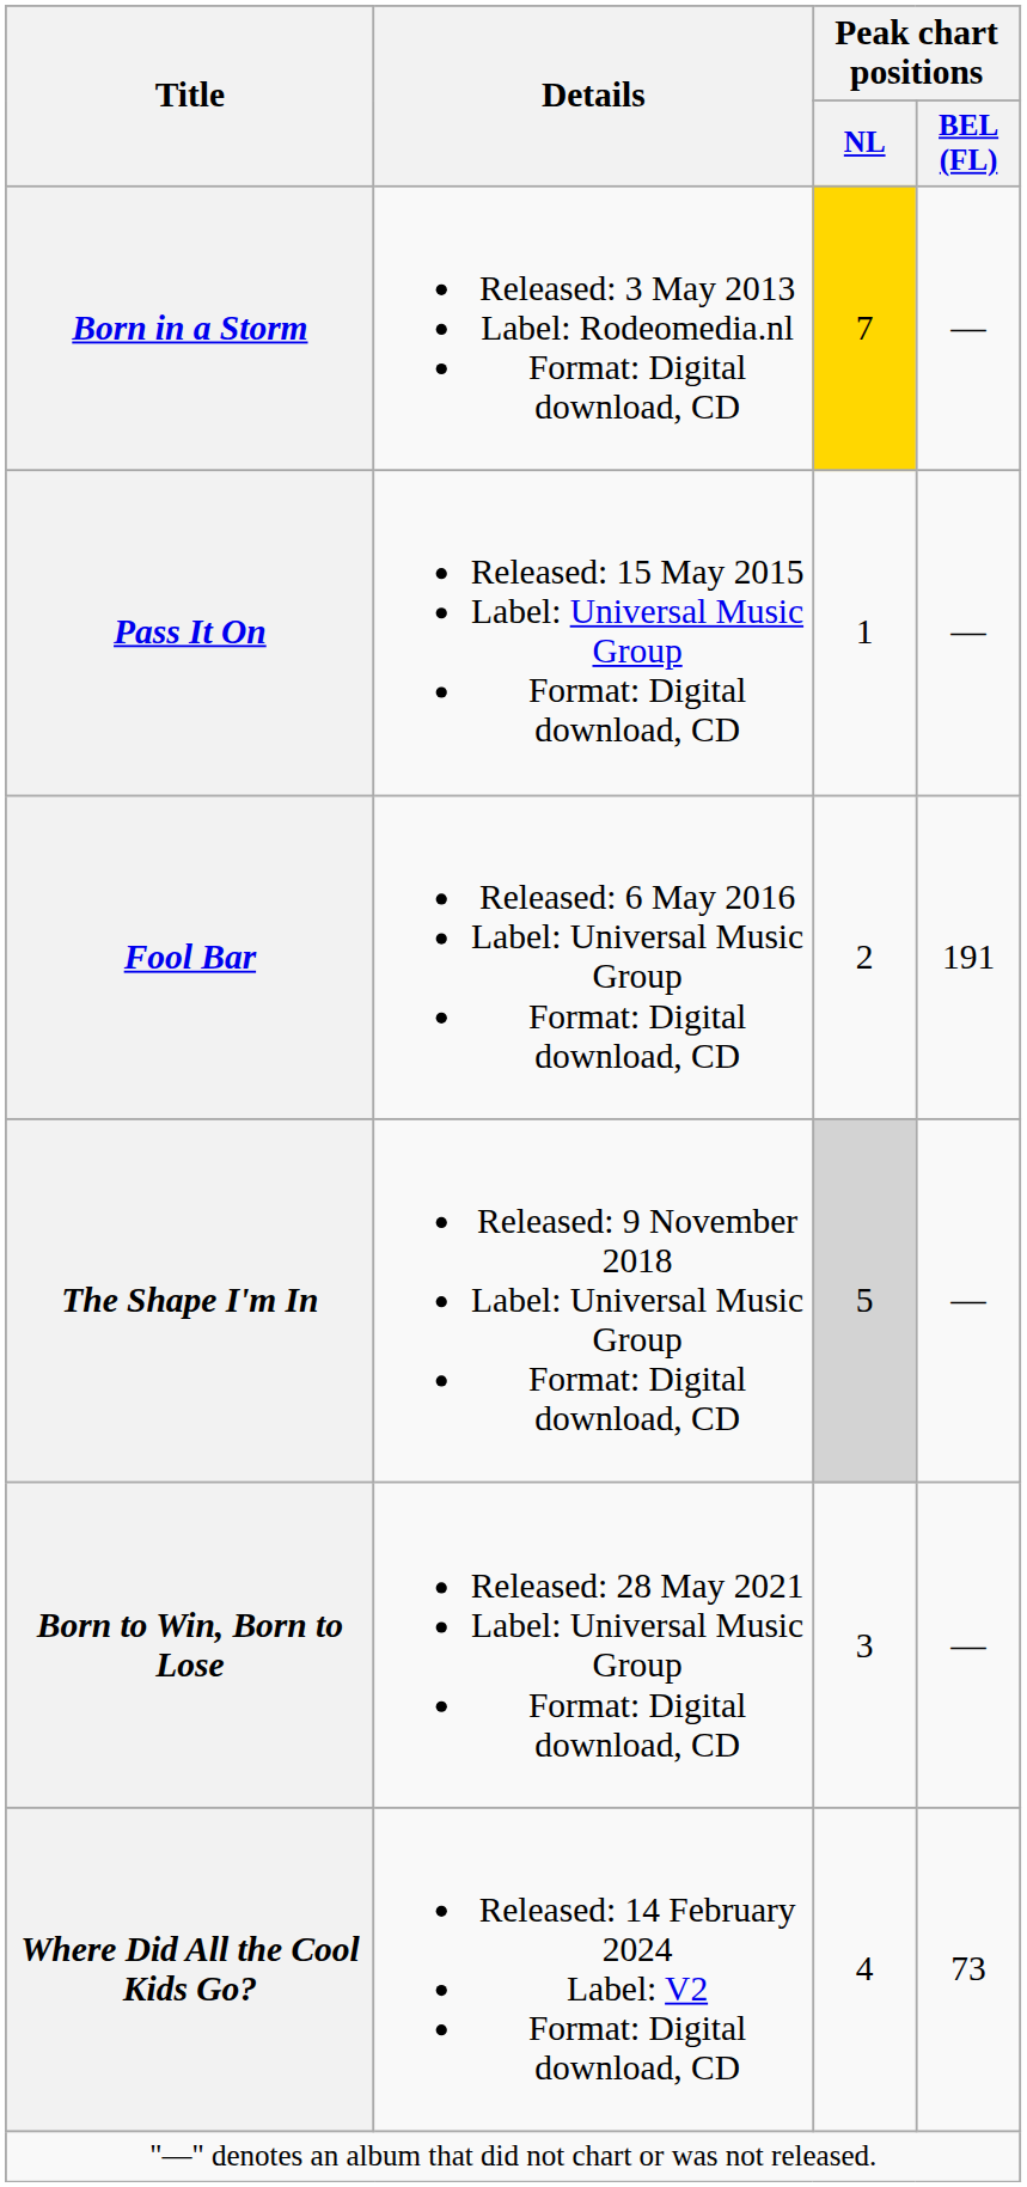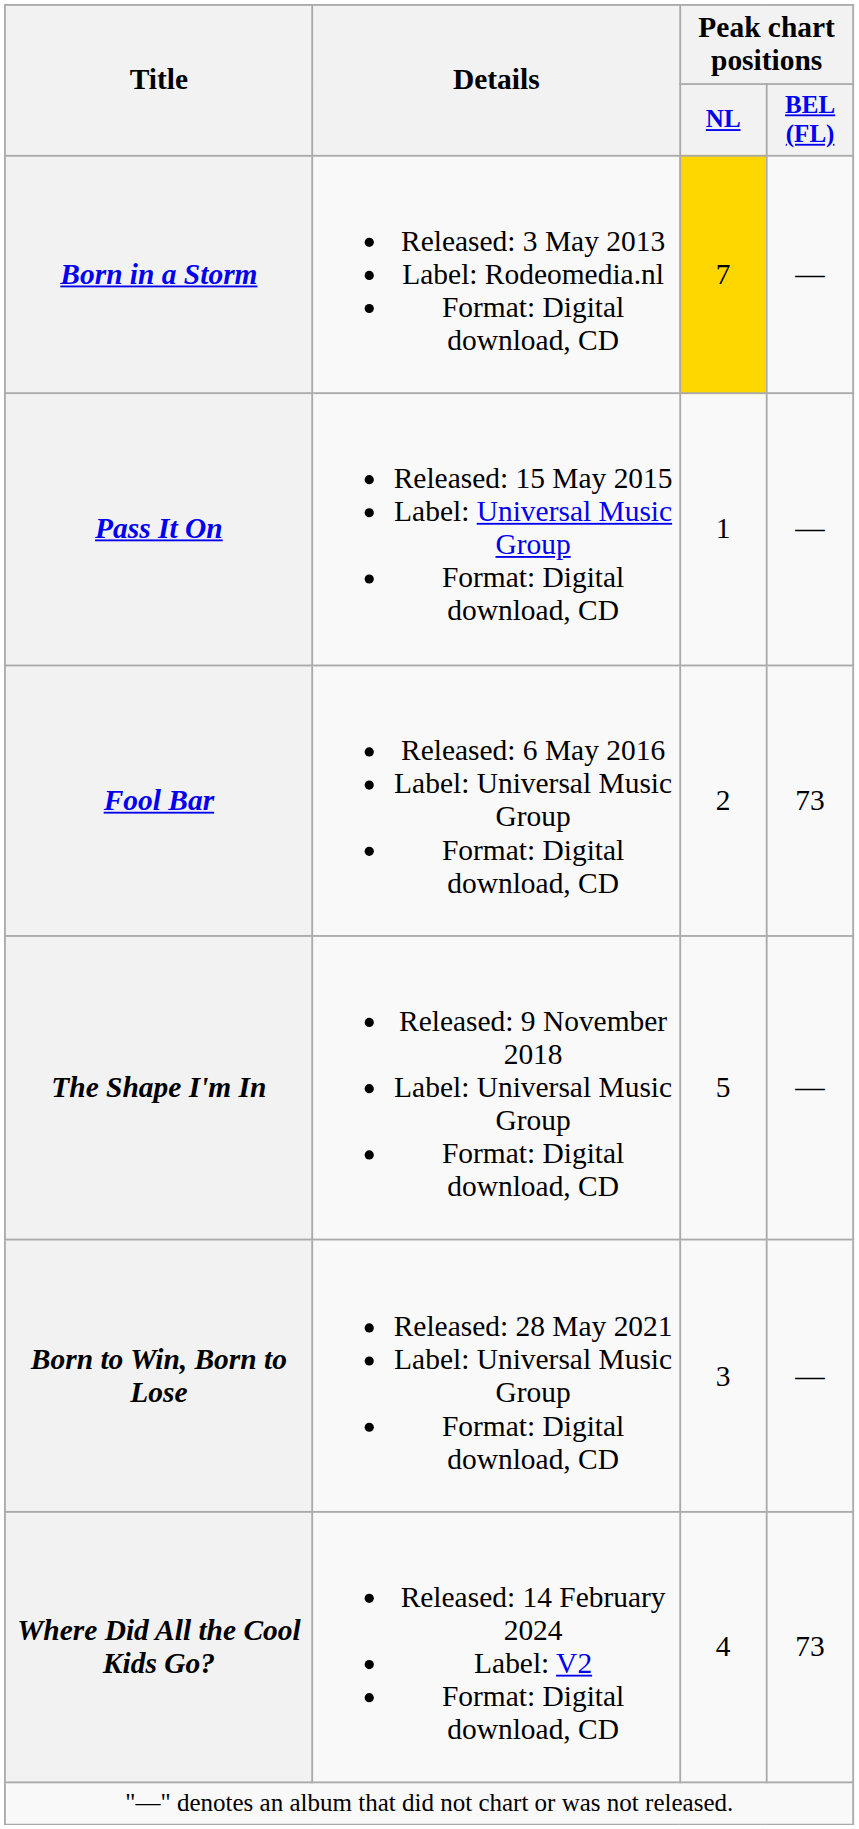Fool Bar | Peak chart positions / BEL (FL): 191 -> 73
The Shape I'm In | Peak chart positions / NL: lightgrey background -> no background
